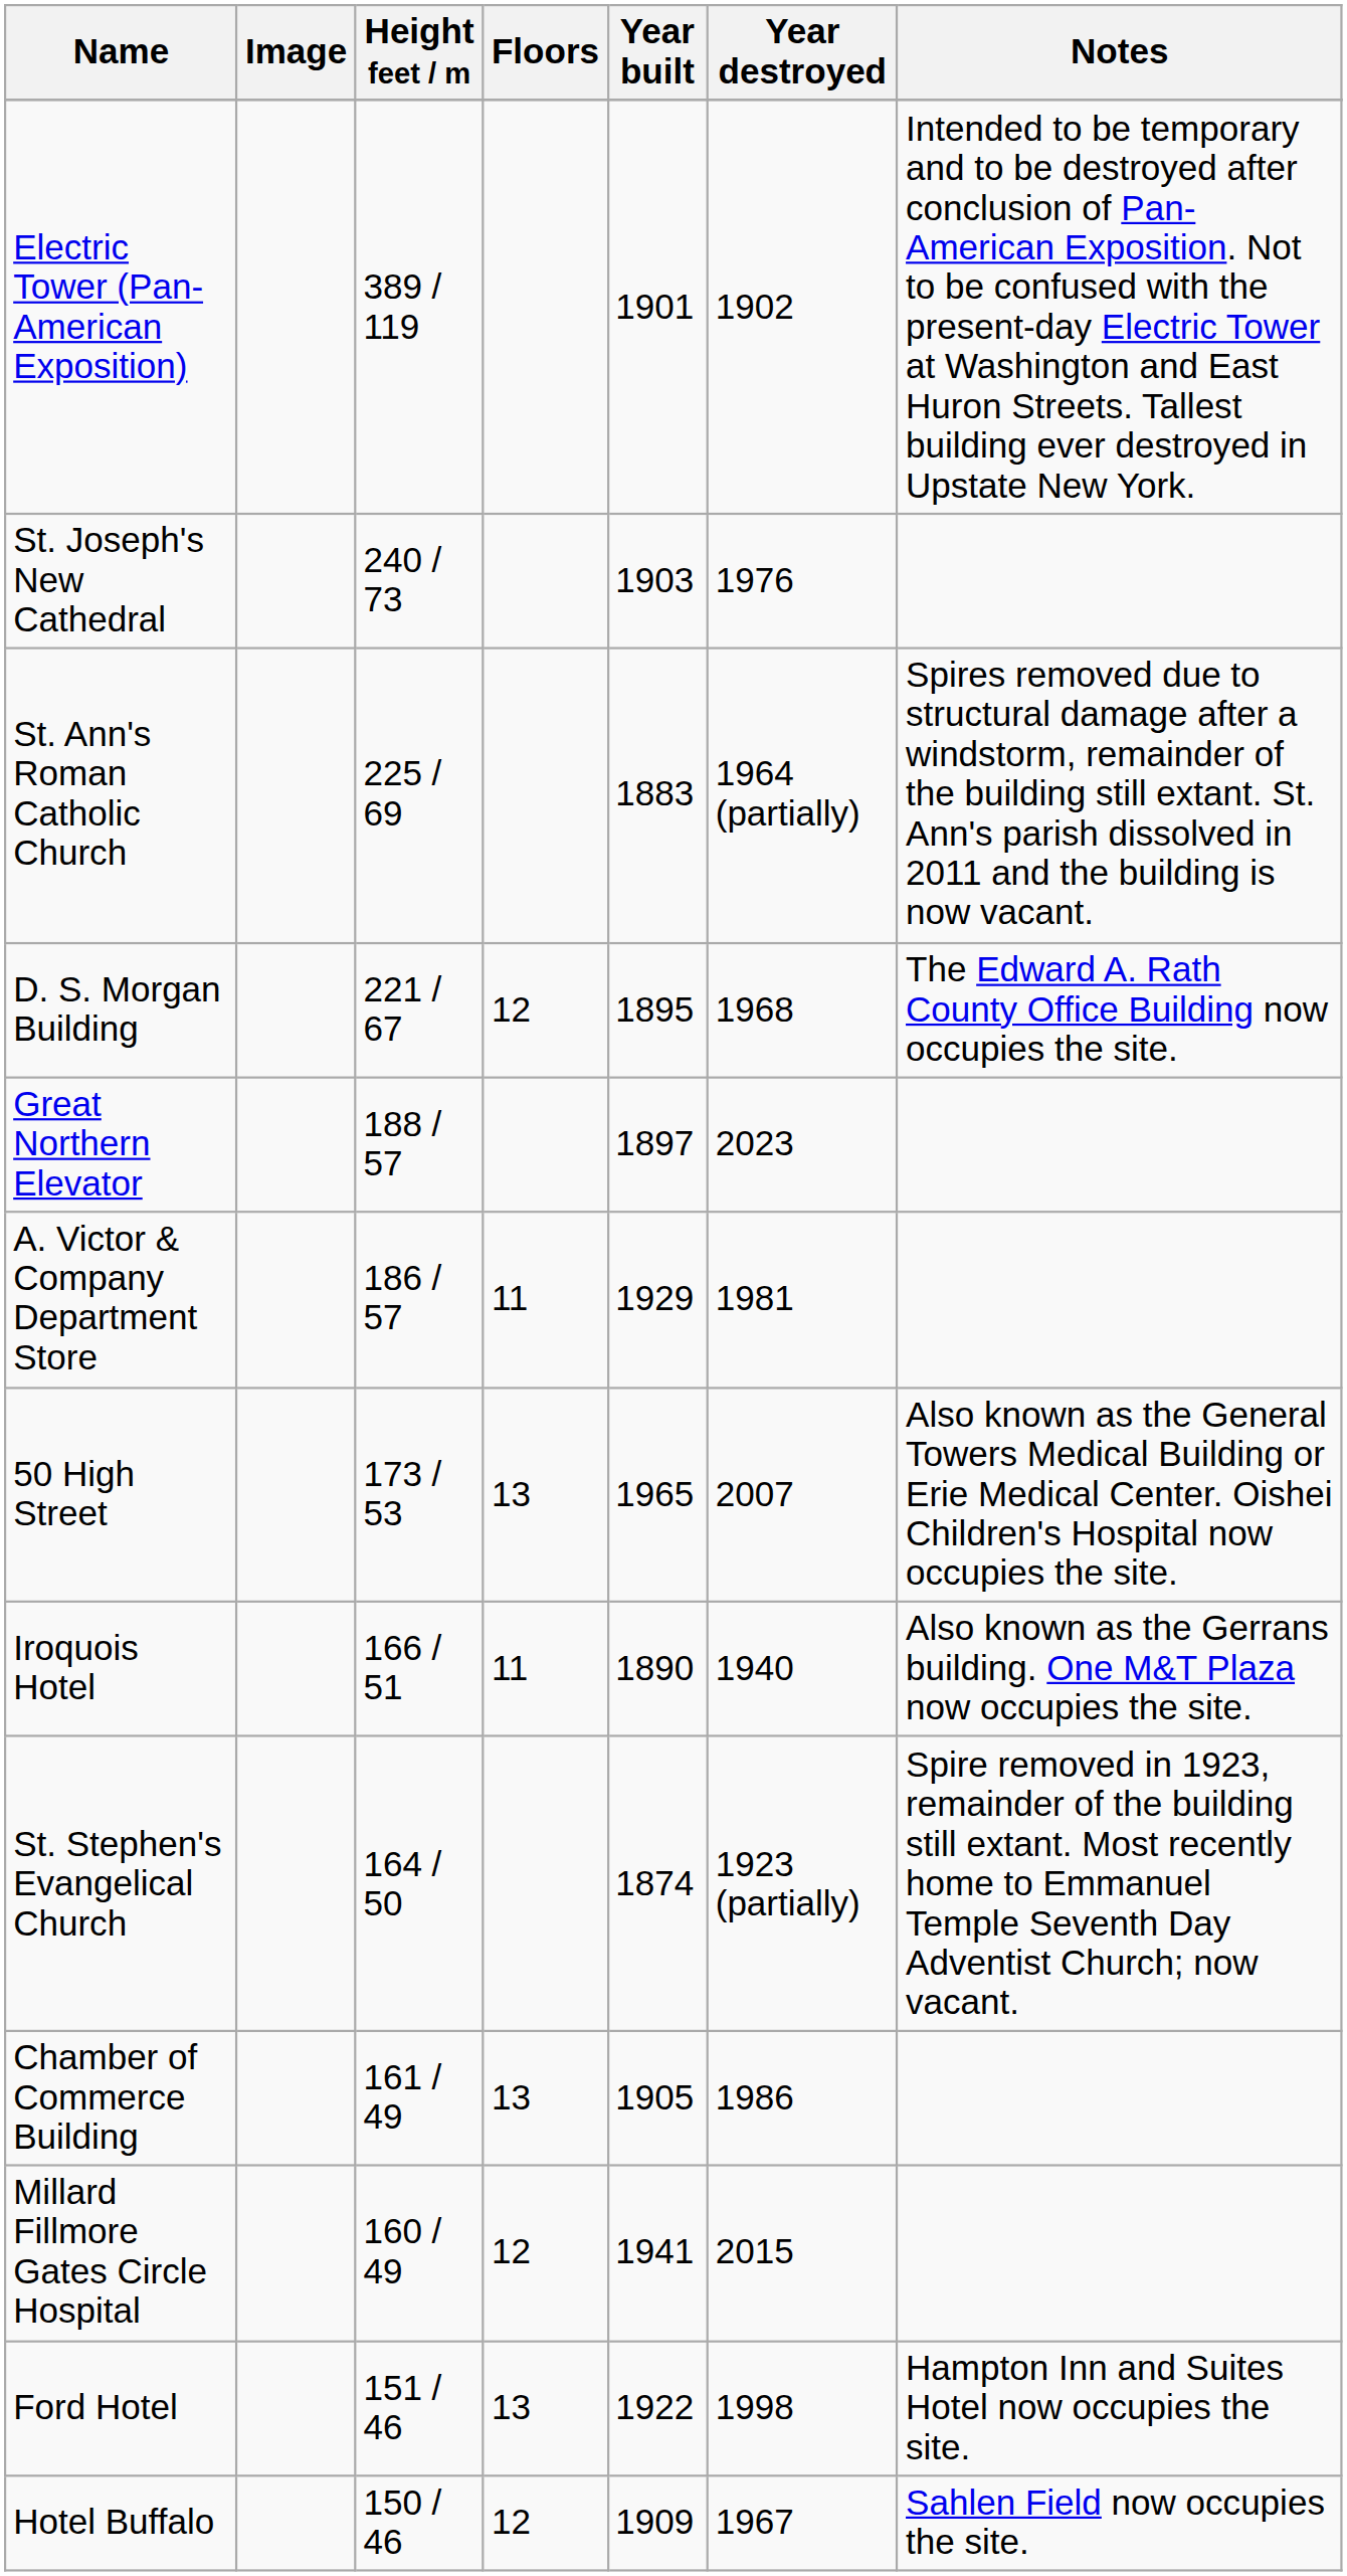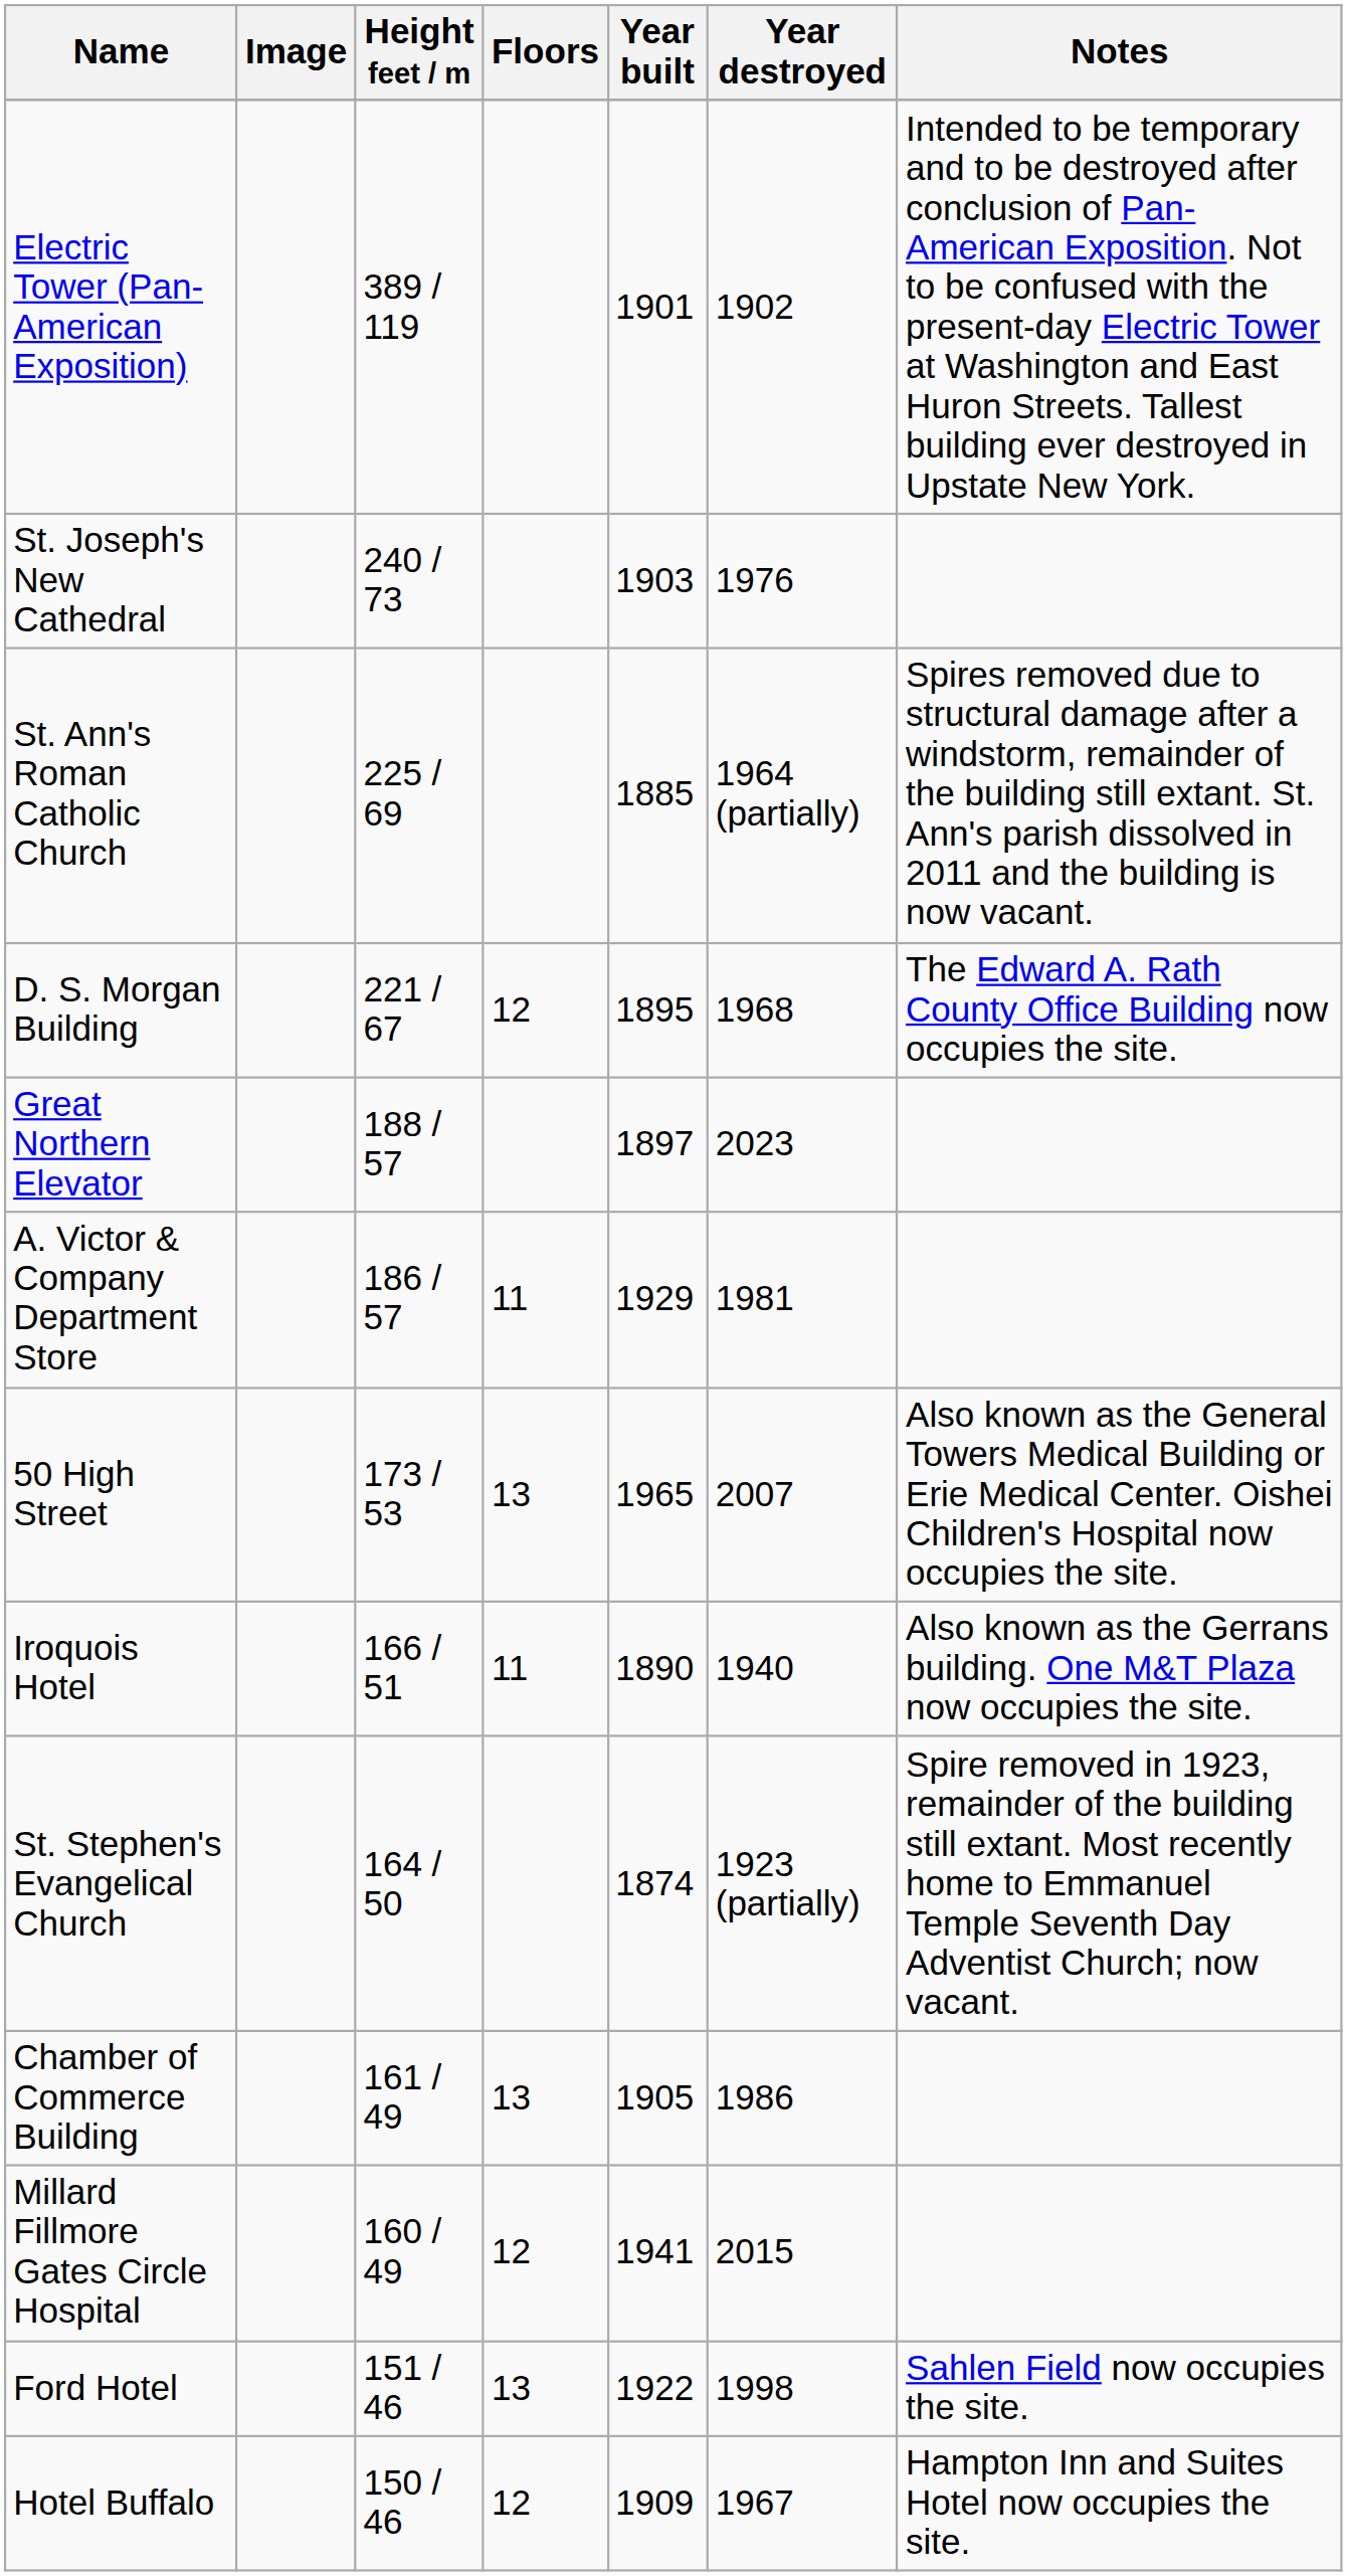St. Ann's Roman Catholic Church | Year built: 1883 -> 1885
Ford Hotel | Notes: Hampton Inn and Suites Hotel now occupies the site. -> Sahlen Field now occupies the site.
Hotel Buffalo | Notes: Sahlen Field now occupies the site. -> Hampton Inn and Suites Hotel now occupies the site.
